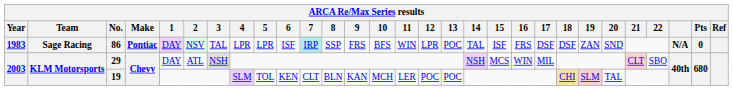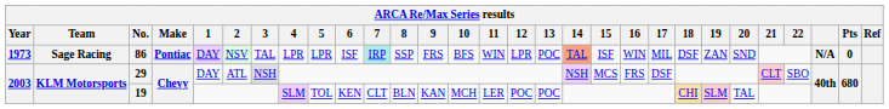86 | Year: 1983 -> 1973
86 | 14: no background -> lightsalmon background
86 | 16: FRS -> WIN
86 | 17: DSF -> MIL
29 | 16: WIN -> FRS
29 | 17: MIL -> DSF
